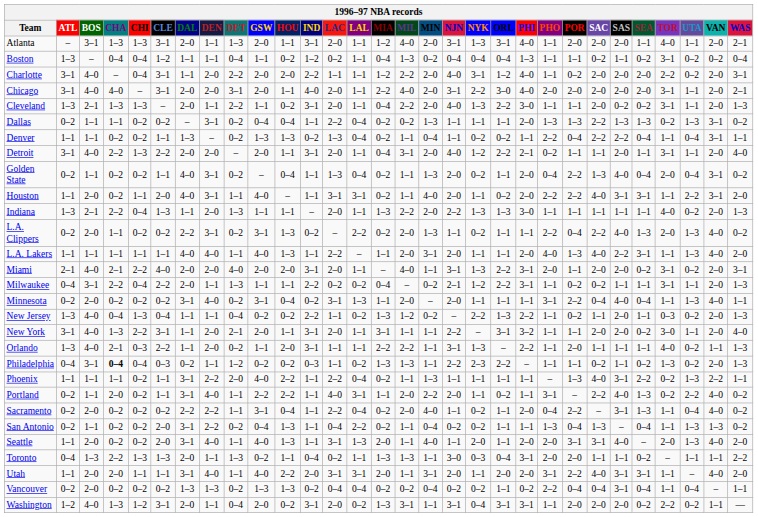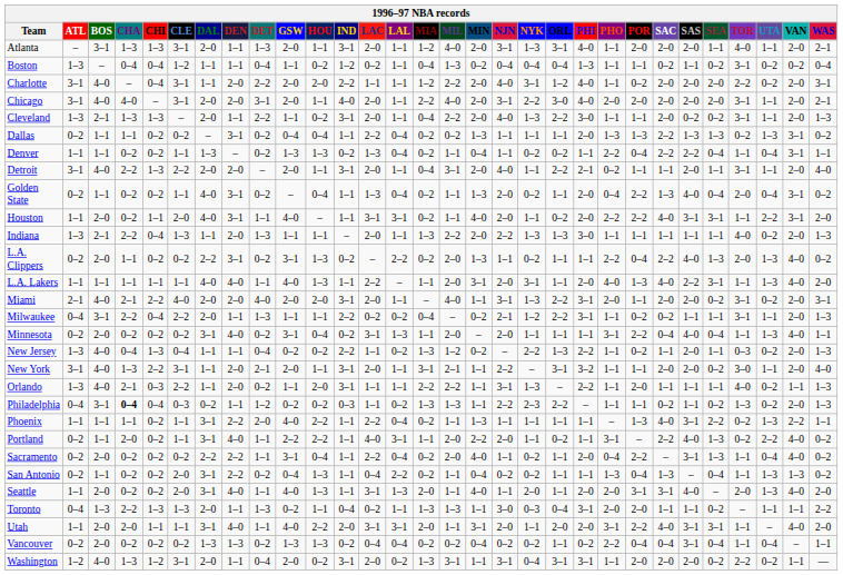Detroit | NYK: 1–2 -> 1–1
L.A. Lakers | NYK: 1–1 -> 3–1
New York | MIL: 1–1 -> 2–1
